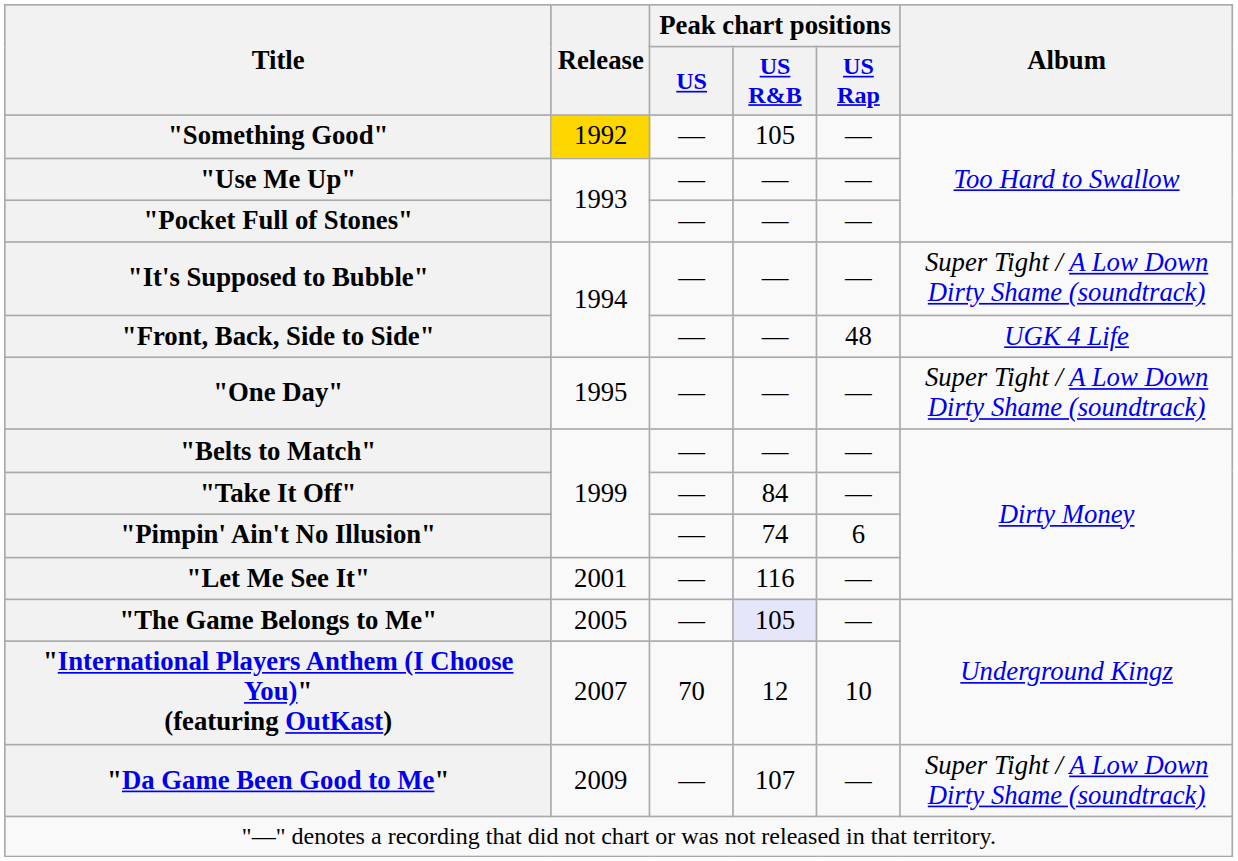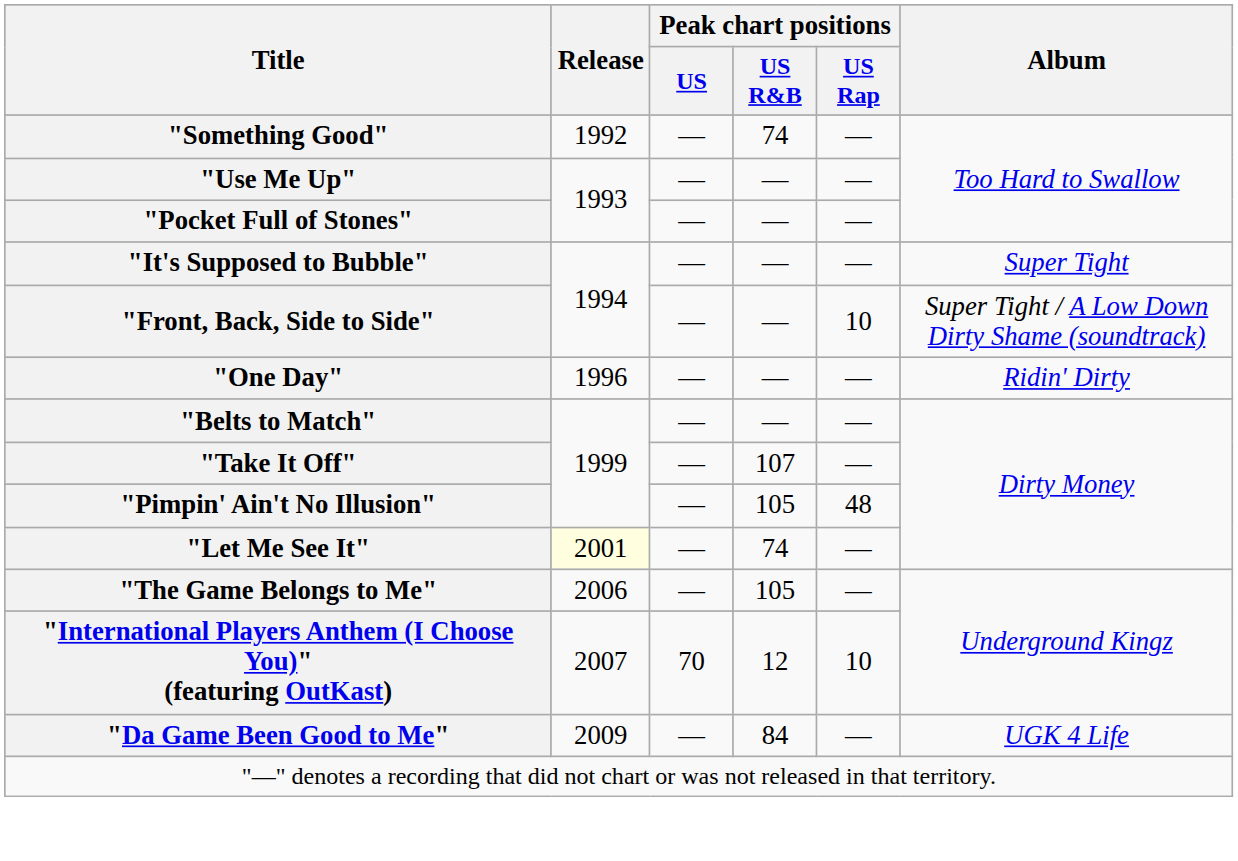"Something Good" | Release: gold background -> no background
"Something Good" | Peak chart positions / US R&B: 105 -> 74
"It's Supposed to Bubble" | Album: Super Tight / A Low Down Dirty Shame (soundtrack) -> Super Tight
"Front, Back, Side to Side" | Peak chart positions / US Rap: 48 -> 10
"Front, Back, Side to Side" | Album: UGK 4 Life -> Super Tight / A Low Down Dirty Shame (soundtrack)
"One Day" | Release: 1995 -> 1996
"One Day" | Album: Super Tight / A Low Down Dirty Shame (soundtrack) -> Ridin' Dirty
"Take It Off" | Peak chart positions / US R&B: 84 -> 107
"Pimpin' Ain't No Illusion" | Peak chart positions / US R&B: 74 -> 105
"Pimpin' Ain't No Illusion" | Peak chart positions / US Rap: 6 -> 48
"Let Me See It" | Release: no background -> lightyellow background
"Let Me See It" | Peak chart positions / US R&B: 116 -> 74
"The Game Belongs to Me" | Release: 2005 -> 2006
"The Game Belongs to Me" | Peak chart positions / US R&B: lavender background -> no background
"Da Game Been Good to Me" | Peak chart positions / US R&B: 107 -> 84
"Da Game Been Good to Me" | Album: Super Tight / A Low Down Dirty Shame (soundtrack) -> UGK 4 Life
